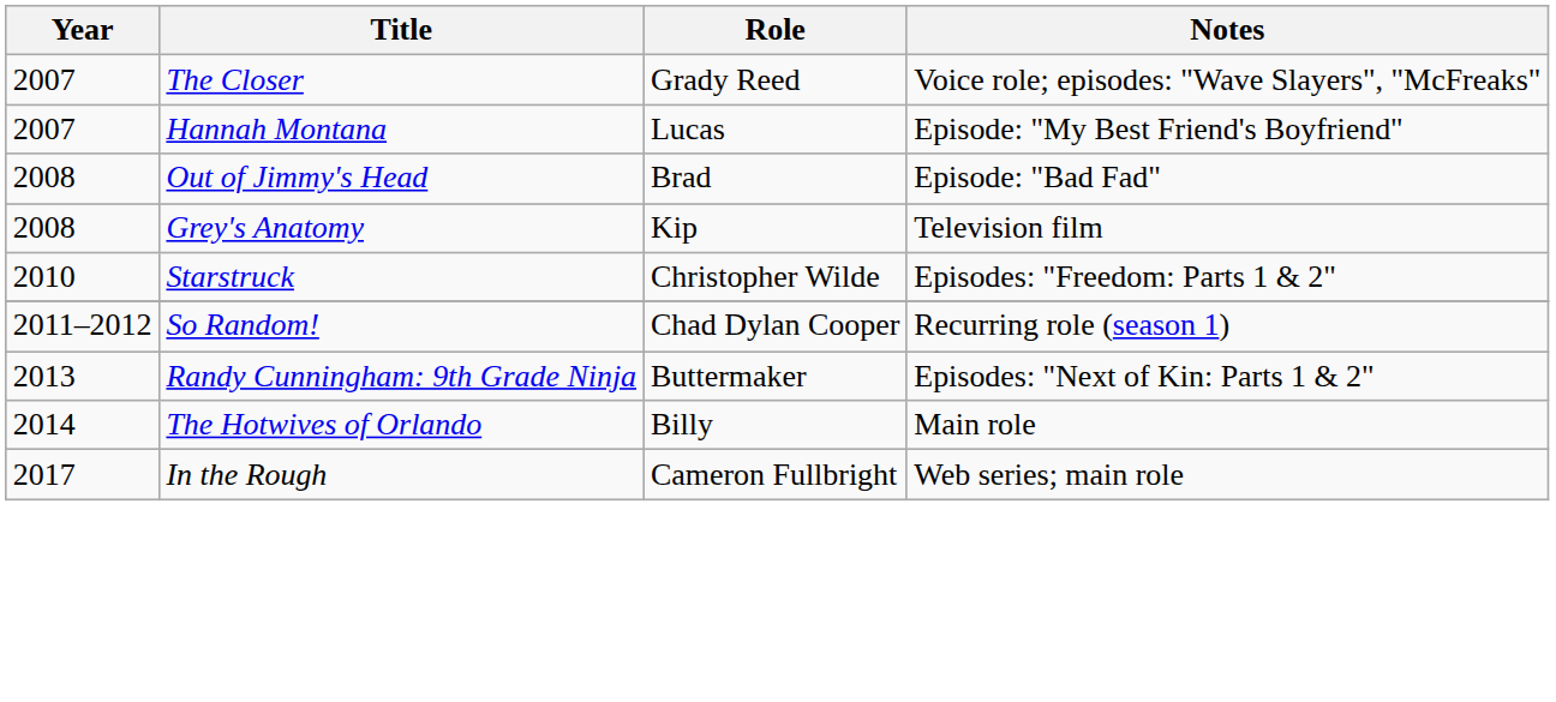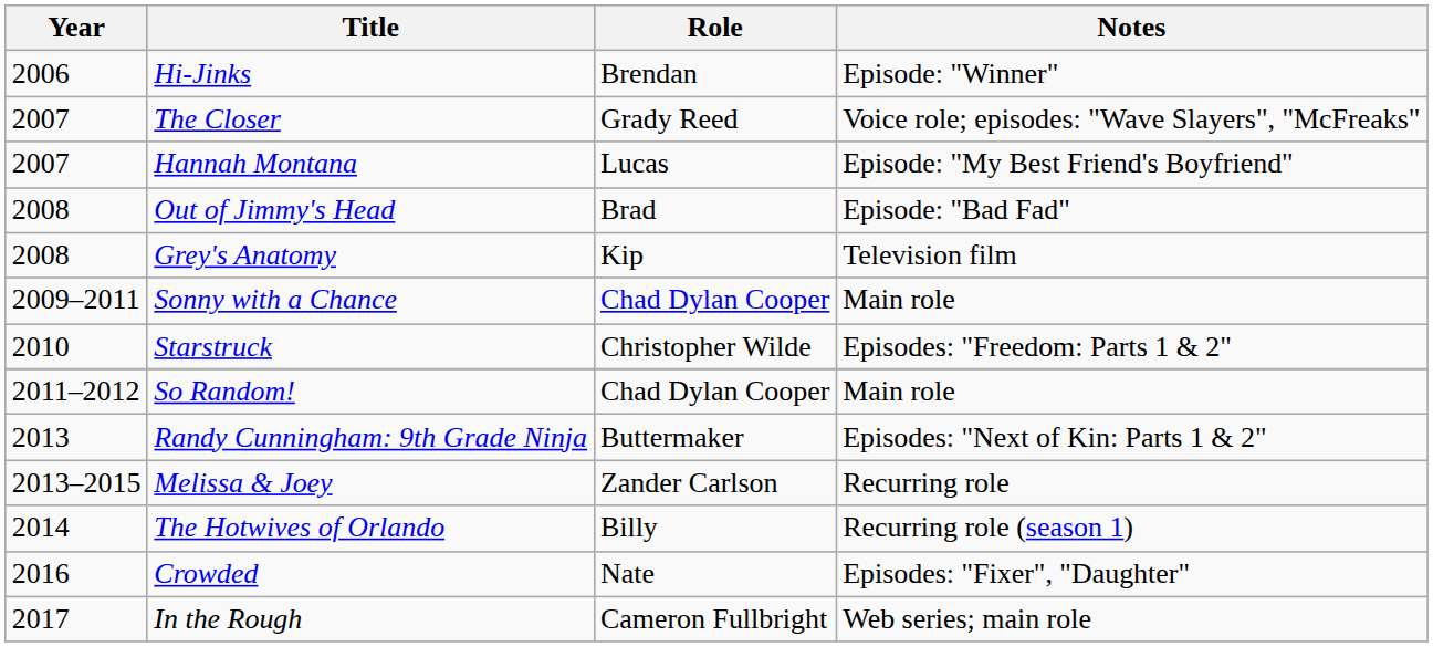+ row: 2006 | Hi-Jinks | Brendan | Episode: "Winner"
+ row: 2009–2011 | Sonny with a Chance | Chad Dylan Cooper | Main role
So Random! | Notes: Recurring role (season 1) -> Main role
+ row: 2013–2015 | Melissa & Joey | Zander Carlson | Recurring role
The Hotwives of Orlando | Notes: Main role -> Recurring role (season 1)
+ row: 2016 | Crowded | Nate | Episodes: "Fixer", "Daughter"
